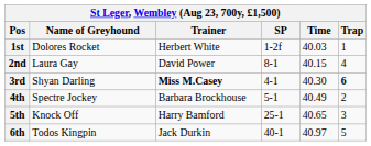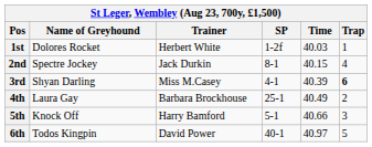2nd | Name of Greyhound: Laura Gay -> Spectre Jockey
2nd | Trainer: David Power -> Jack Durkin
3rd | Trainer: bold -> normal
3rd | Time: 40.30 -> 40.39
4th | Name of Greyhound: Spectre Jockey -> Laura Gay
4th | SP: 5-1 -> 25-1
5th | SP: 25-1 -> 5-1
5th | Time: 40.65 -> 40.66
6th | Trainer: Jack Durkin -> David Power
